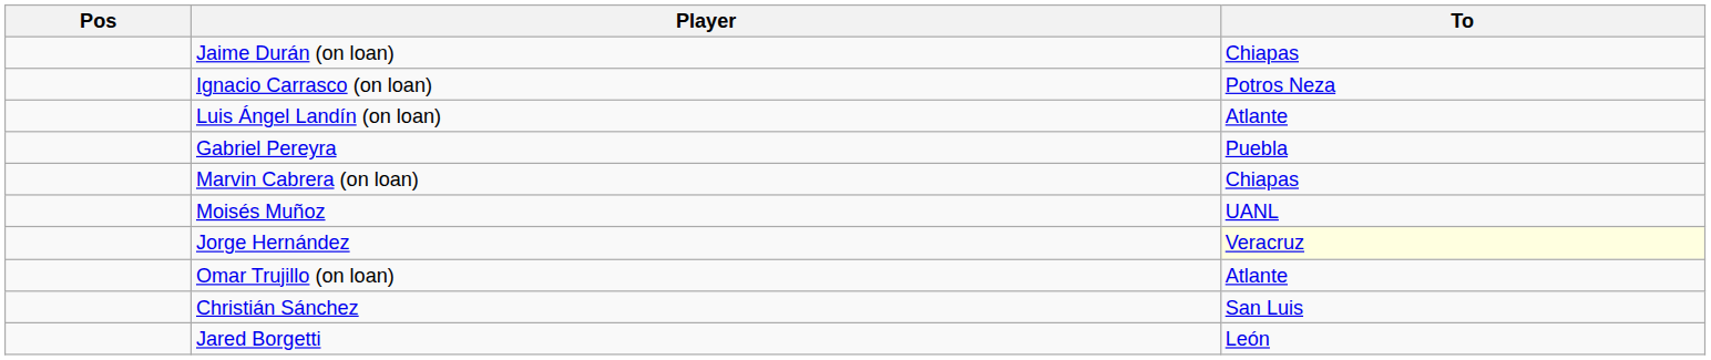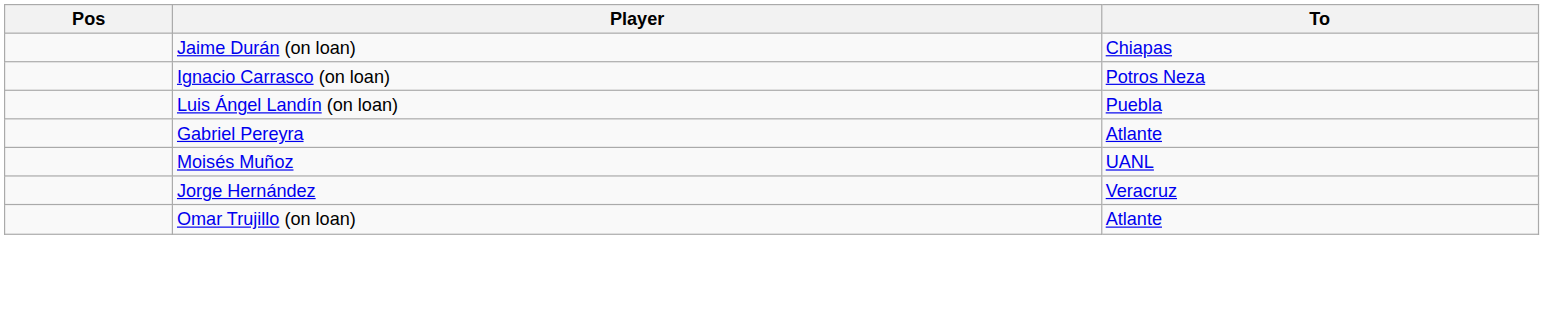Luis Ángel Landín (on loan) | To: Atlante -> Puebla
Gabriel Pereyra | To: Puebla -> Atlante
- row: Marvin Cabrera (on loan) | Chiapas
Jorge Hernández | To: lightyellow background -> no background
- row: Christián Sánchez | San Luis
- row: Jared Borgetti | León
